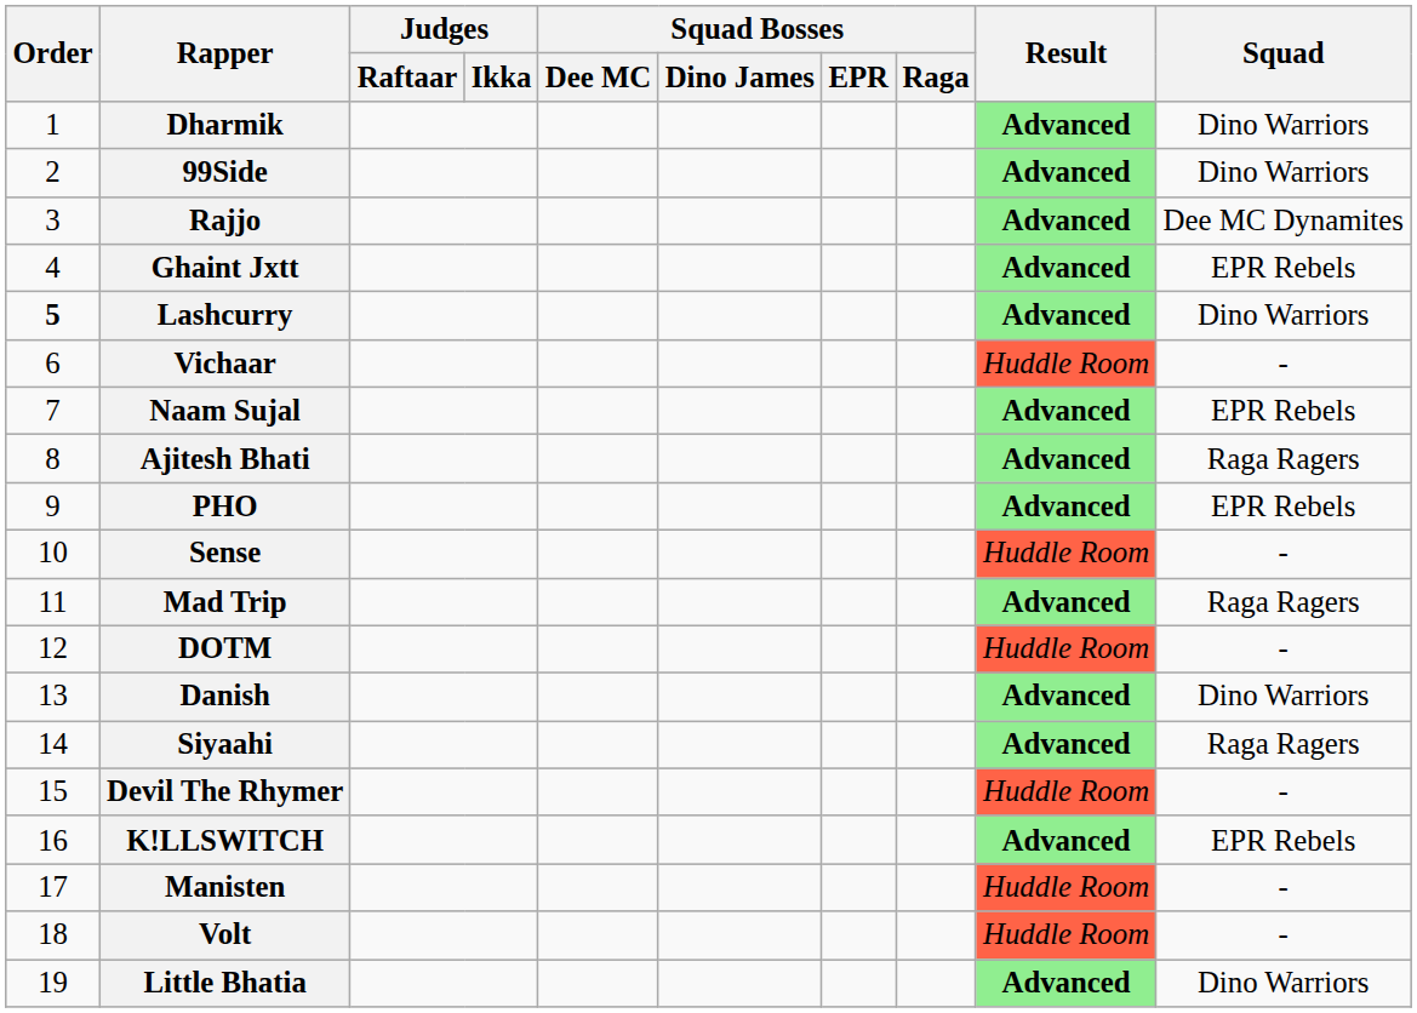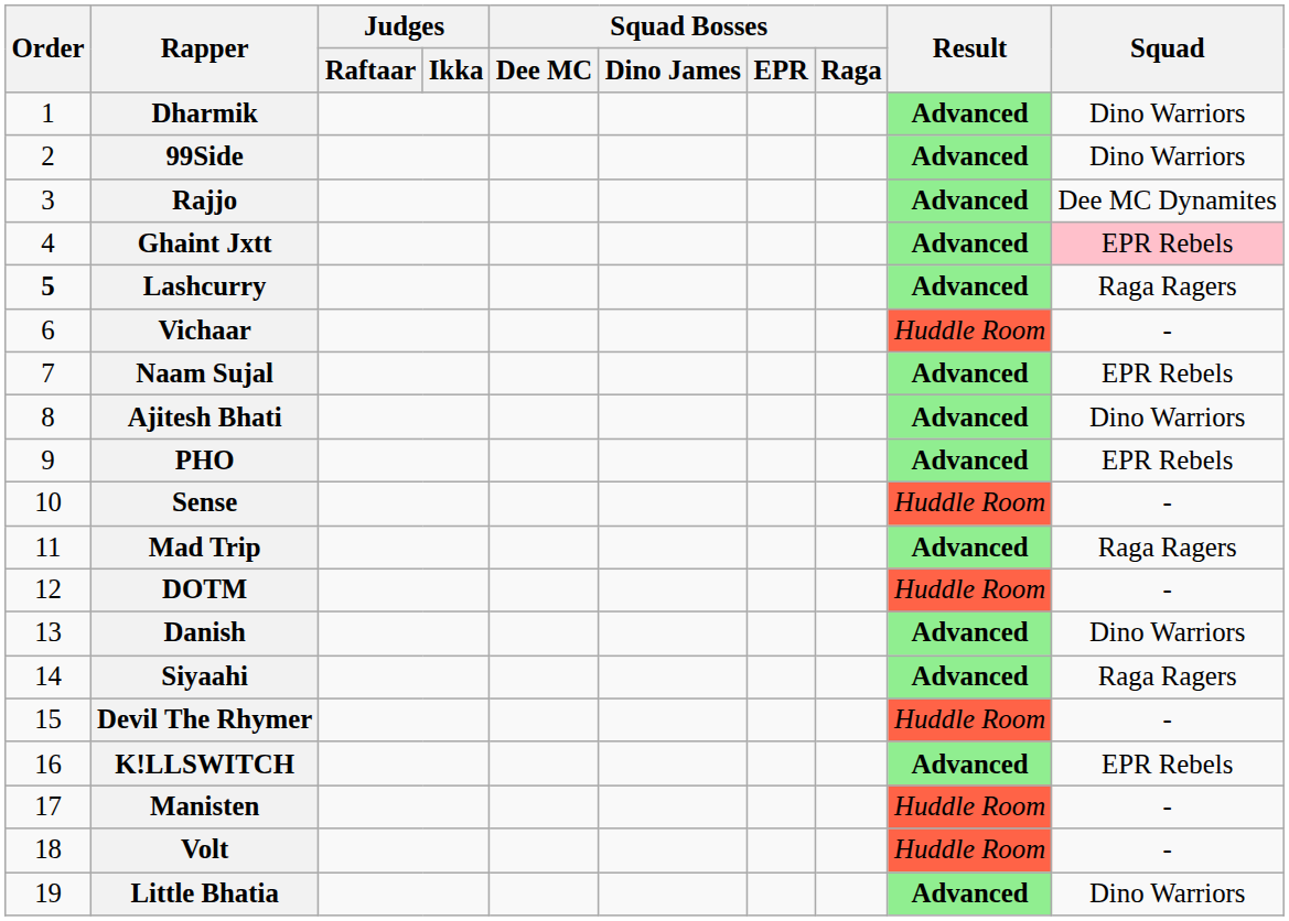Ghaint Jxtt | Squad: no background -> pink background
Lashcurry | Squad: Dino Warriors -> Raga Ragers
Ajitesh Bhati | Squad: Raga Ragers -> Dino Warriors
